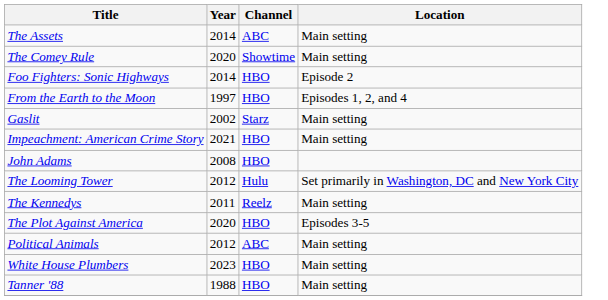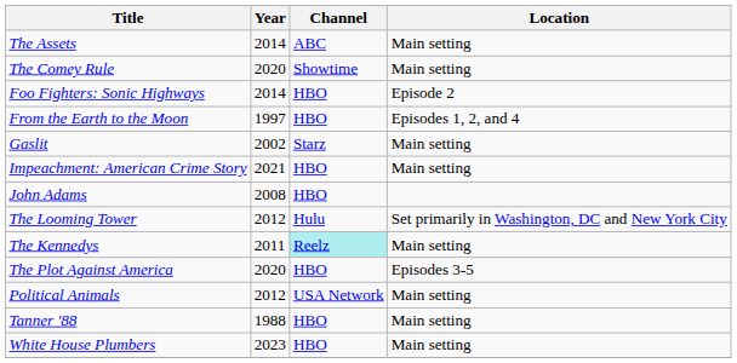The Kennedys | Channel: no background -> paleturquoise background
Political Animals | Channel: ABC -> USA Network
rows swapped: Tanner '88 <-> White House Plumbers
